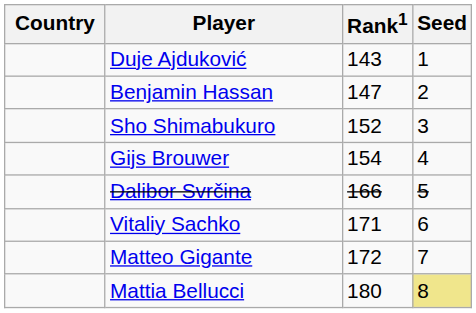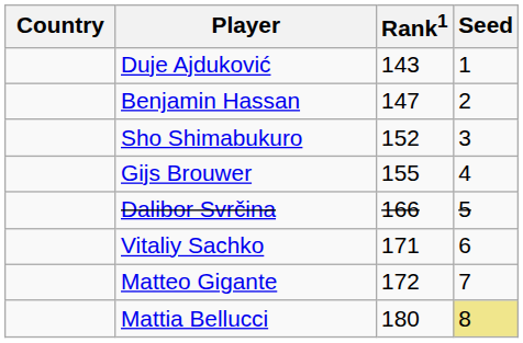Gijs Brouwer | Rank1: 154 -> 155
